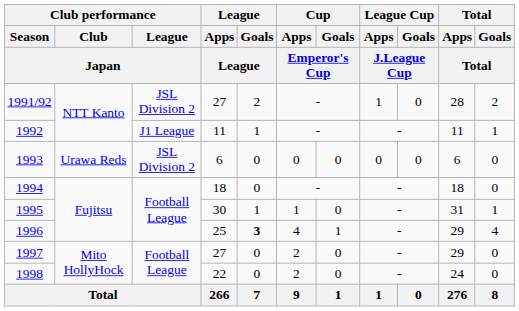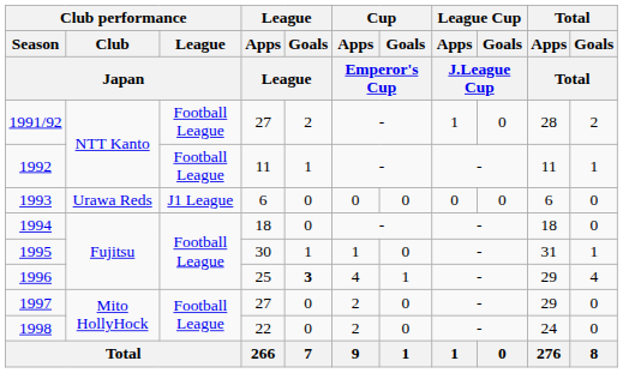1991/92 | Club performance / League / Japan: JSL Division 2 -> Football League
1992 | Club performance / League / Japan: J1 League -> Football League
1993 | Club performance / League / Japan: JSL Division 2 -> J1 League
